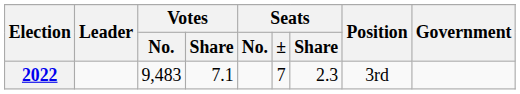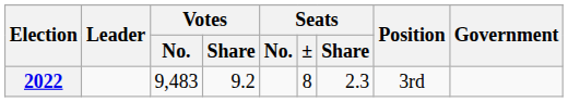2022 | Votes / Share: 7.1 -> 9.2
2022 | Seats / ±: 7 -> 8
